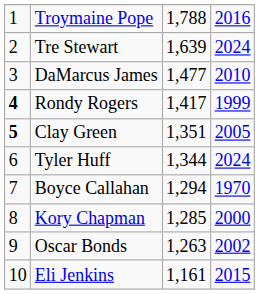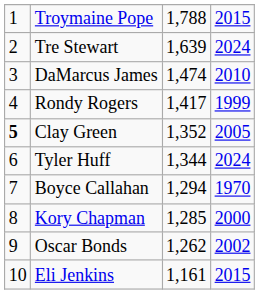Troymaine Pope | column 4: 2016 -> 2015
DaMarcus James | column 3: 1,477 -> 1,474
Rondy Rogers | column 1: bold -> normal
Clay Green | column 3: 1,351 -> 1,352
Oscar Bonds | column 3: 1,263 -> 1,262
